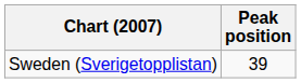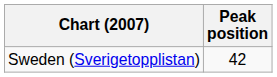Sweden (Sverigetopplistan) | Peak position: 39 -> 42
